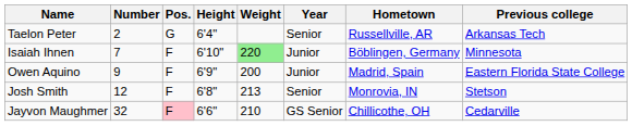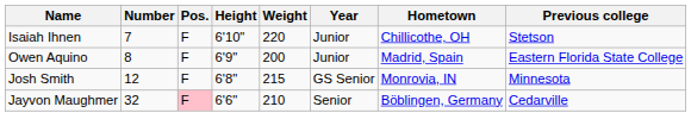- row: Taelon Peter | 2 | G | 6'4" | Senior | Russellville, AR | Arkansas Tech
Isaiah Ihnen | Weight: lightgreen background -> no background
Isaiah Ihnen | Hometown: Böblingen, Germany -> Chillicothe, OH
Isaiah Ihnen | Previous college: Minnesota -> Stetson
Owen Aquino | Number: 9 -> 8
Josh Smith | Weight: 213 -> 215
Josh Smith | Year: Senior -> GS Senior
Josh Smith | Previous college: Stetson -> Minnesota
Jayvon Maughmer | Year: GS Senior -> Senior
Jayvon Maughmer | Hometown: Chillicothe, OH -> Böblingen, Germany
